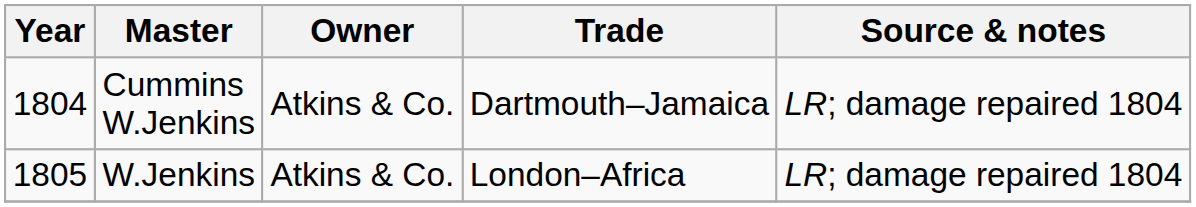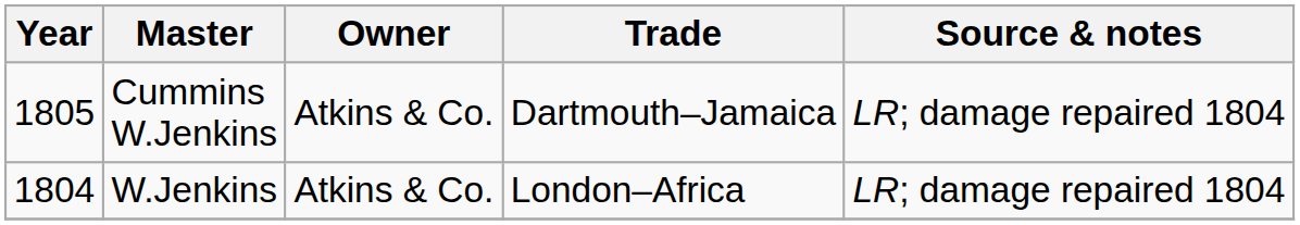Cummins W.Jenkins | Year: 1804 -> 1805
W.Jenkins | Year: 1805 -> 1804
